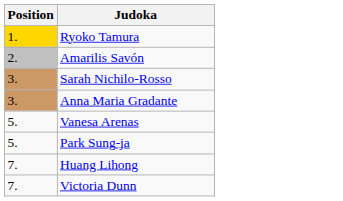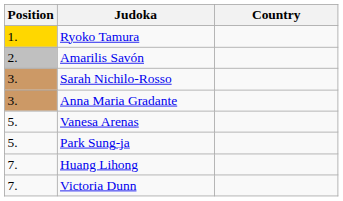+ column: Country
